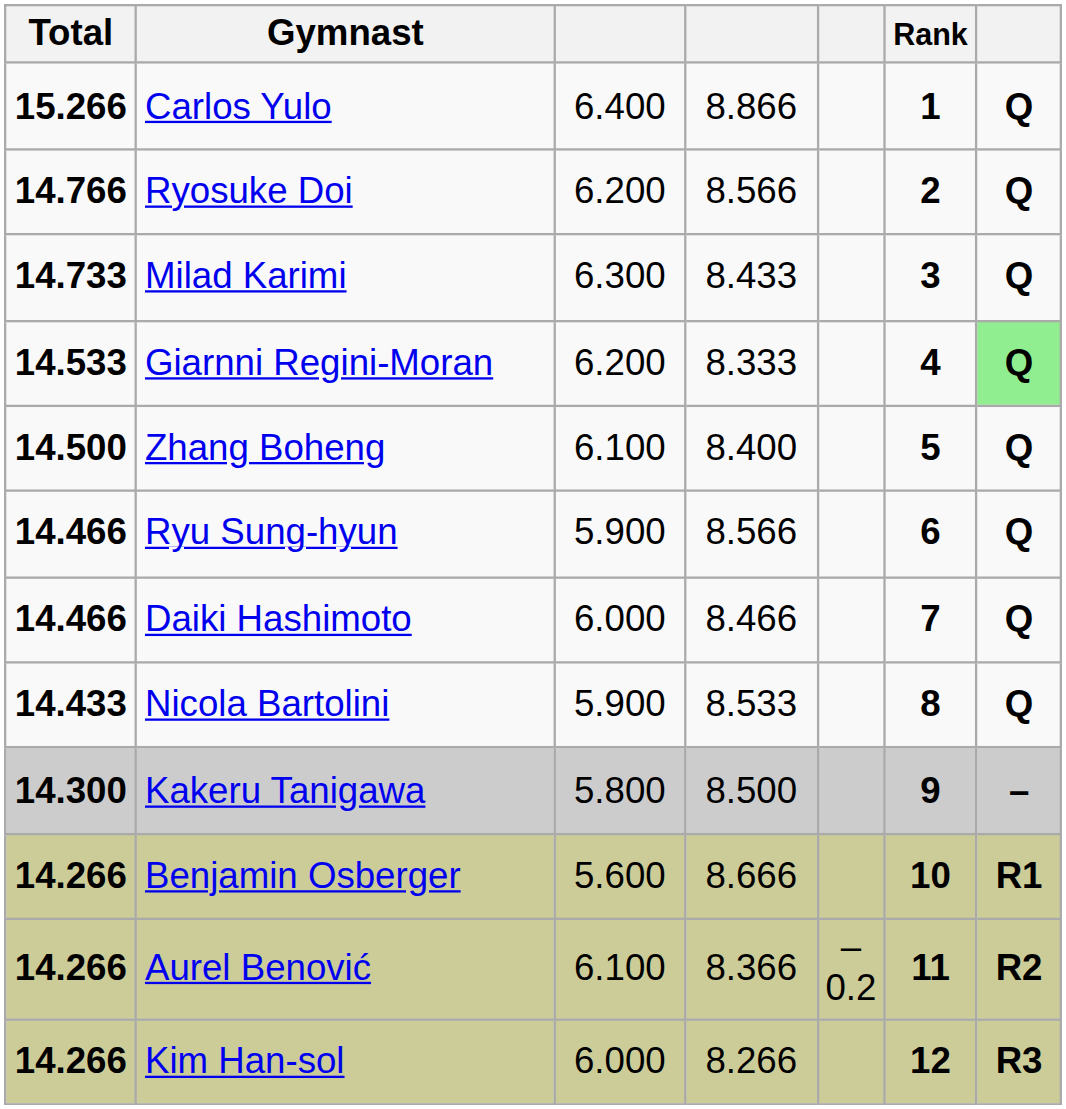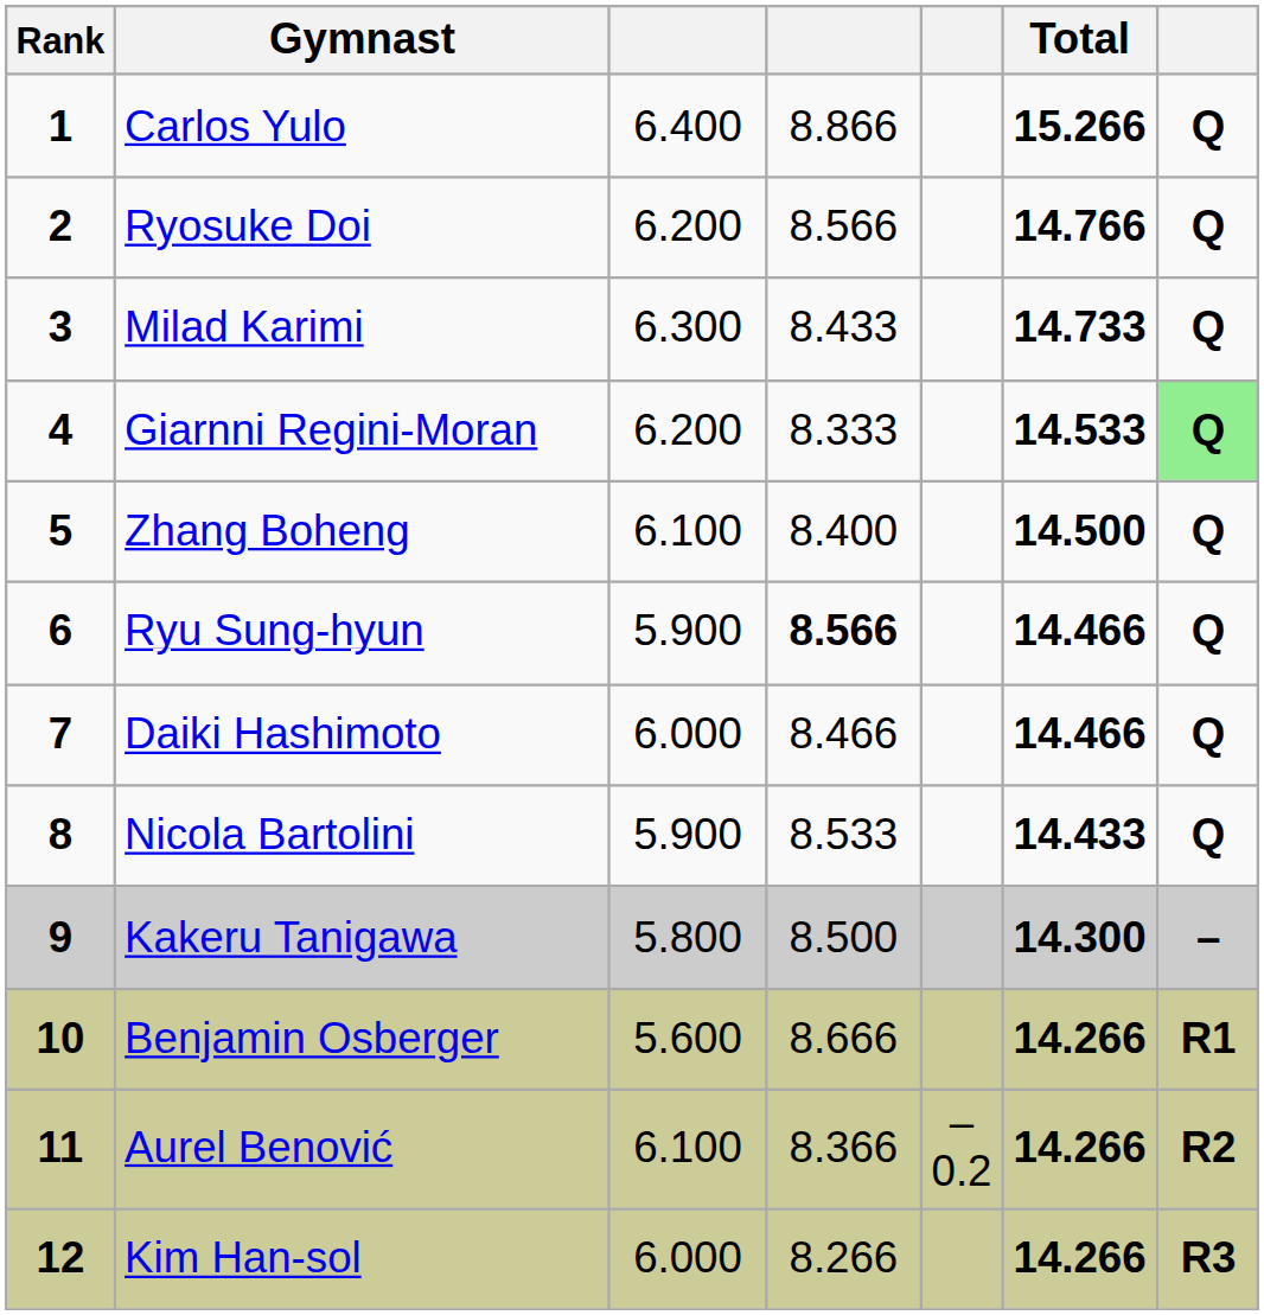columns swapped: Rank <-> Total
Ryu Sung-hyun | column 4: normal -> bold
